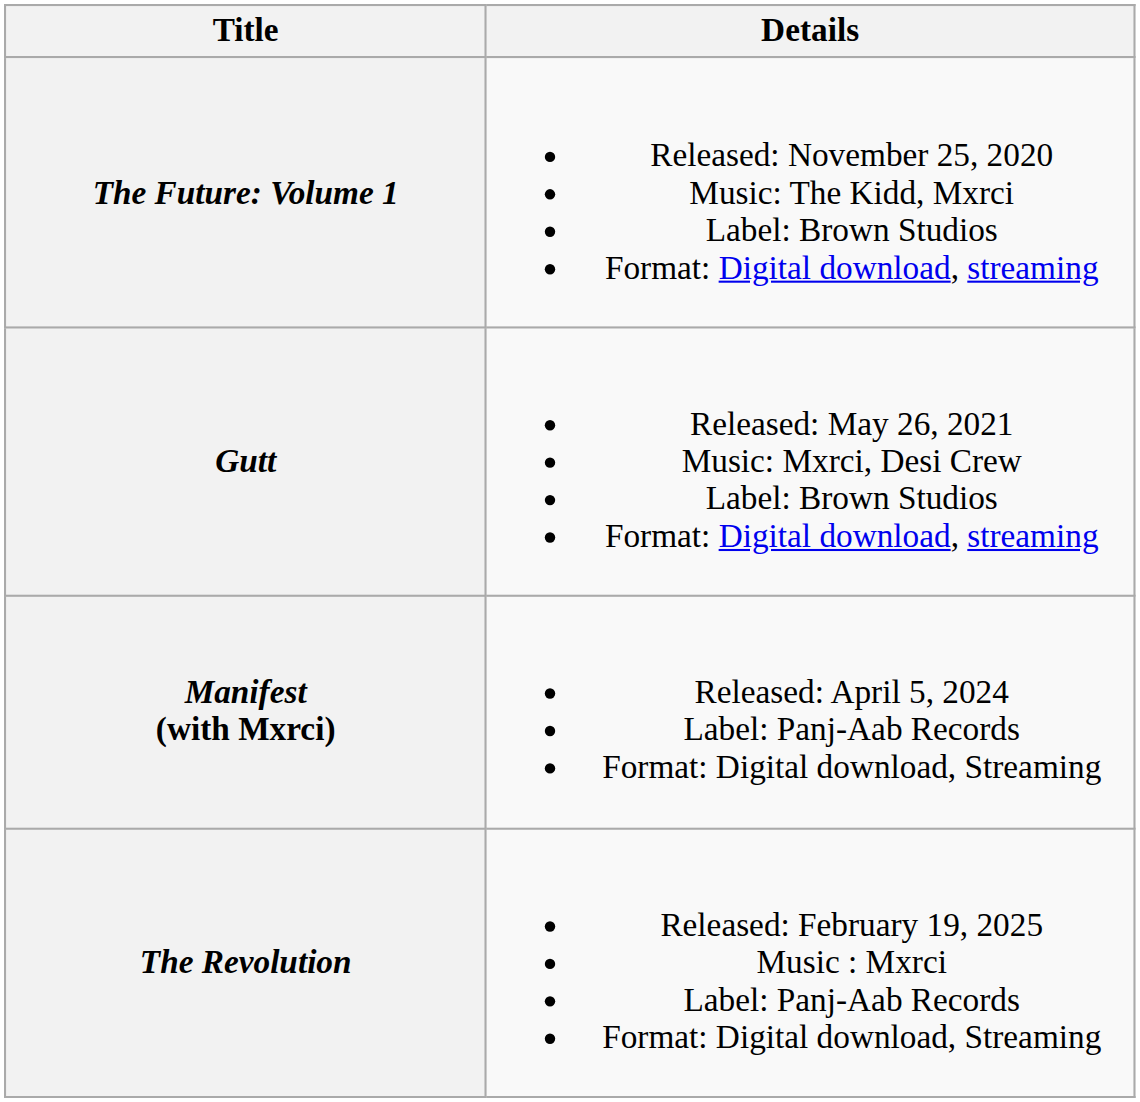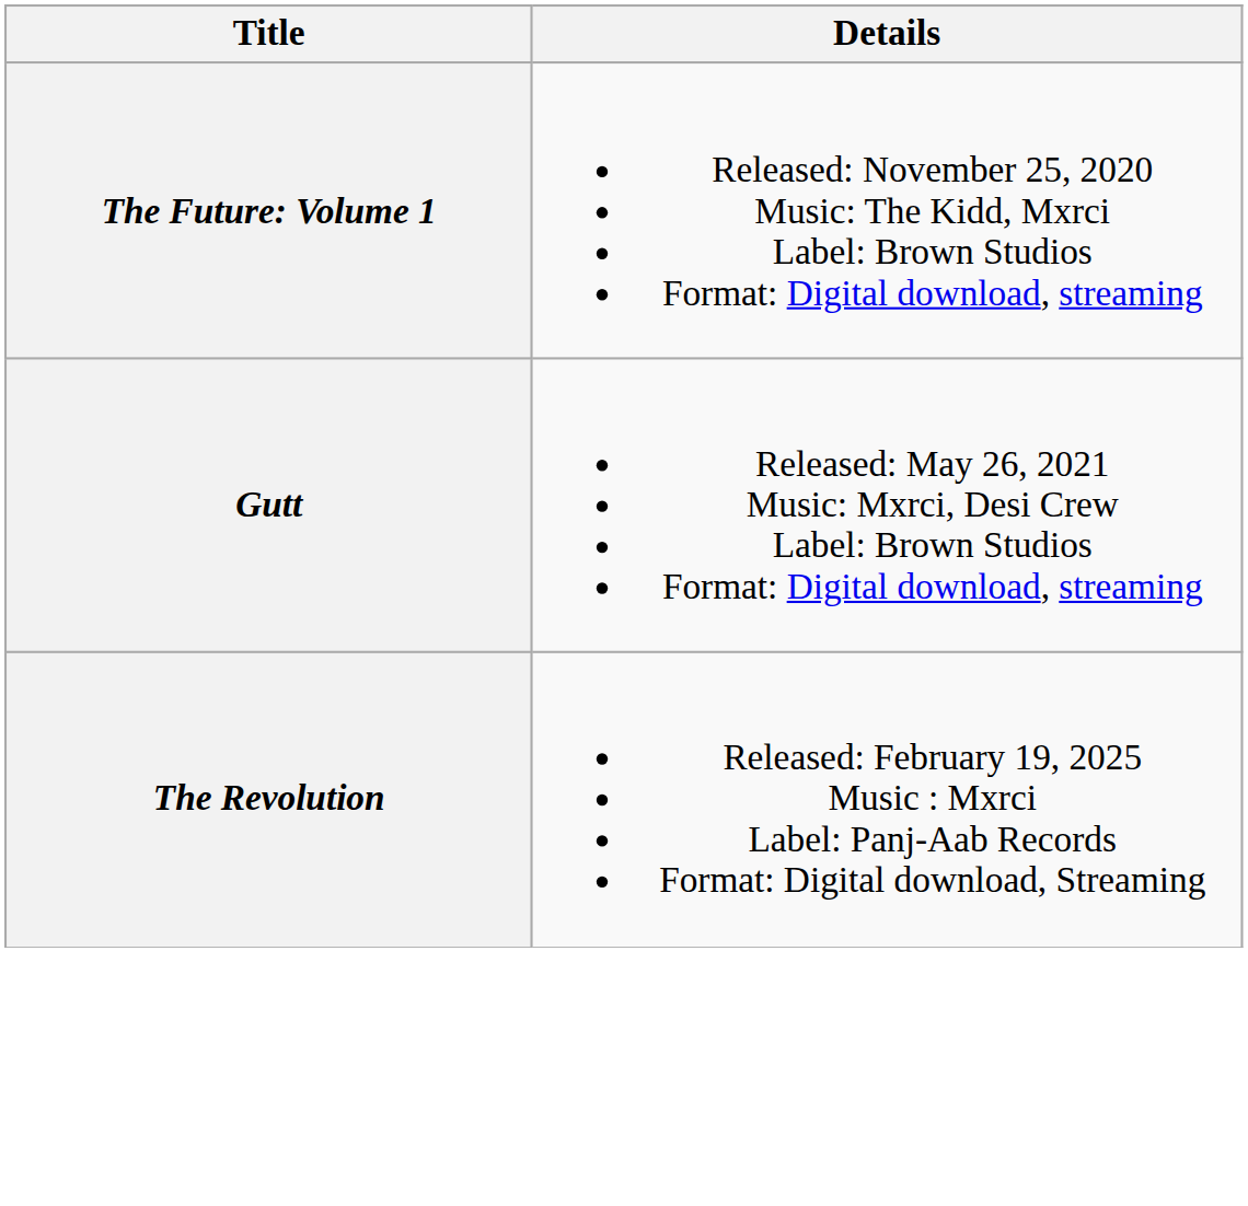- row: Manifest (with Mxrci) | Released: April 5, 2024 Label: Panj-Aab Records Format: Digital download, Streaming
